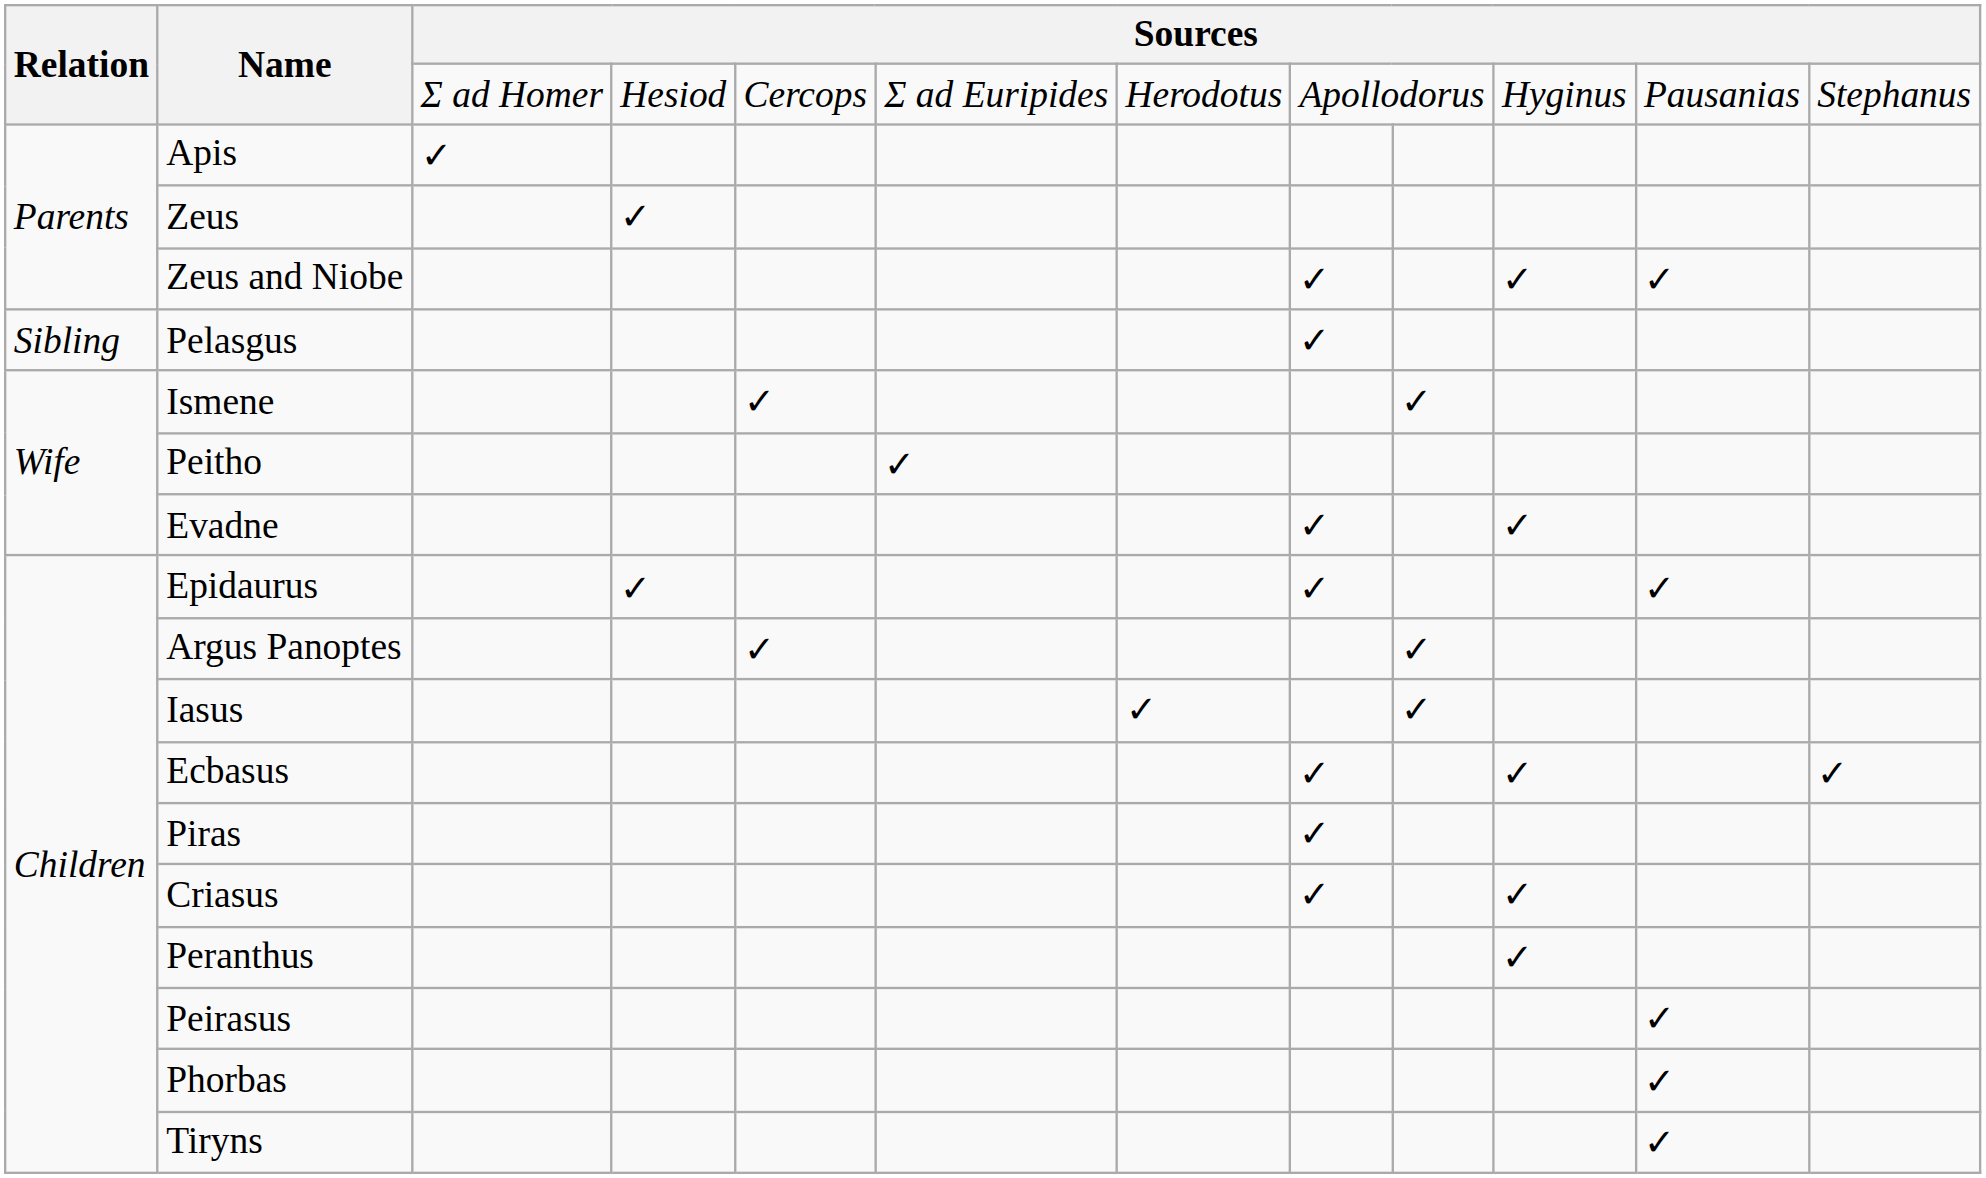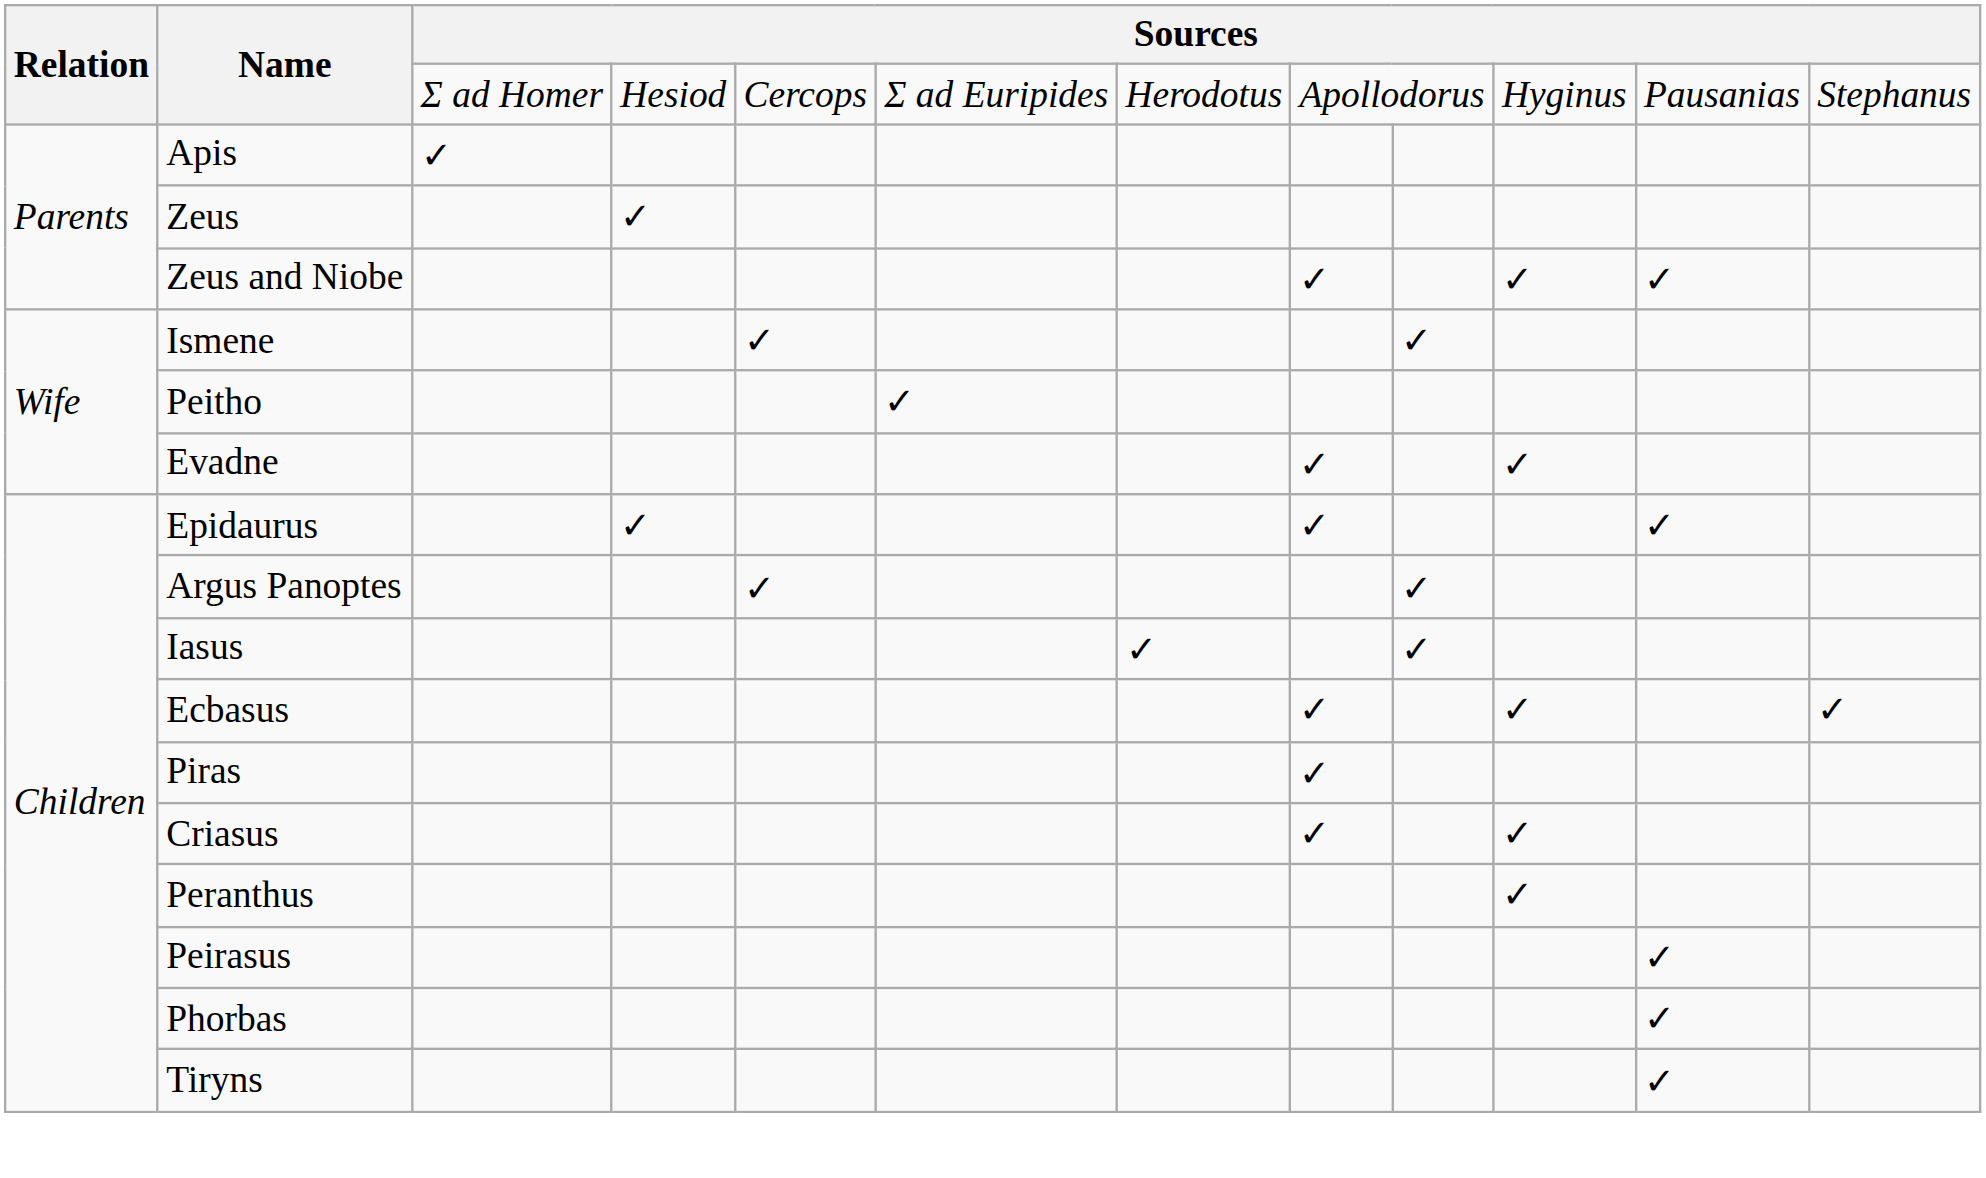- row: Sibling | Pelasgus | ✓
